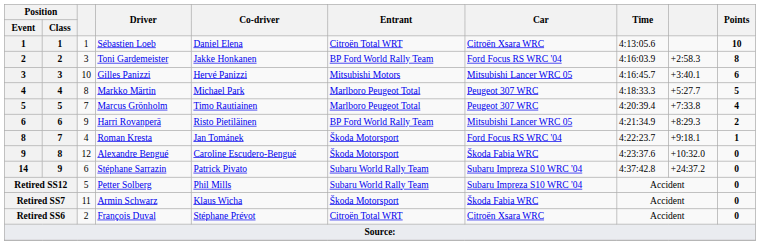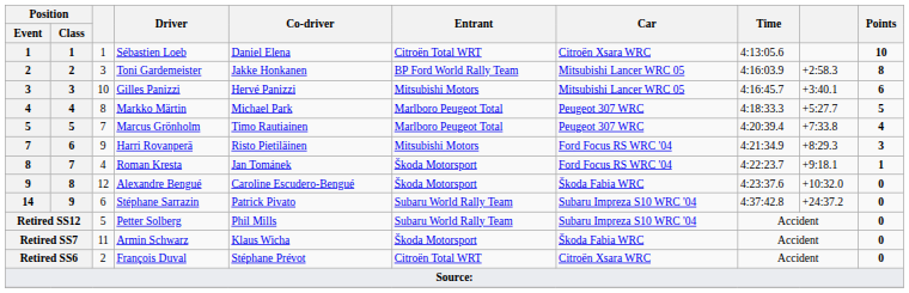Toni Gardemeister | Car: Ford Focus RS WRC '04 -> Mitsubishi Lancer WRC 05
Harri Rovanperä | Position / Event: 6 -> 7
Harri Rovanperä | Entrant: BP Ford World Rally Team -> Mitsubishi Motors
Harri Rovanperä | Car: Mitsubishi Lancer WRC 05 -> Ford Focus RS WRC '04
Harri Rovanperä | Points: 2 -> 3
